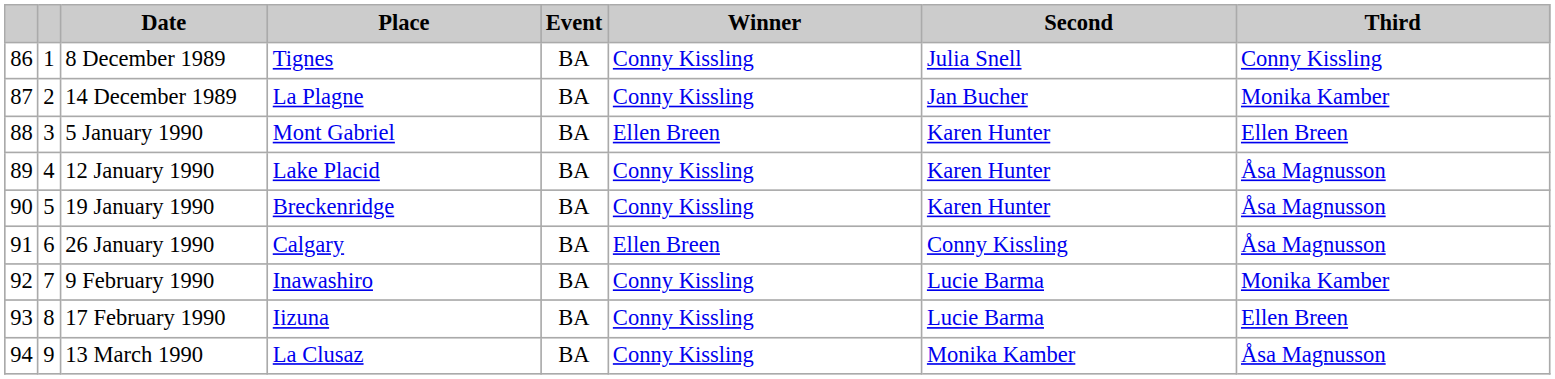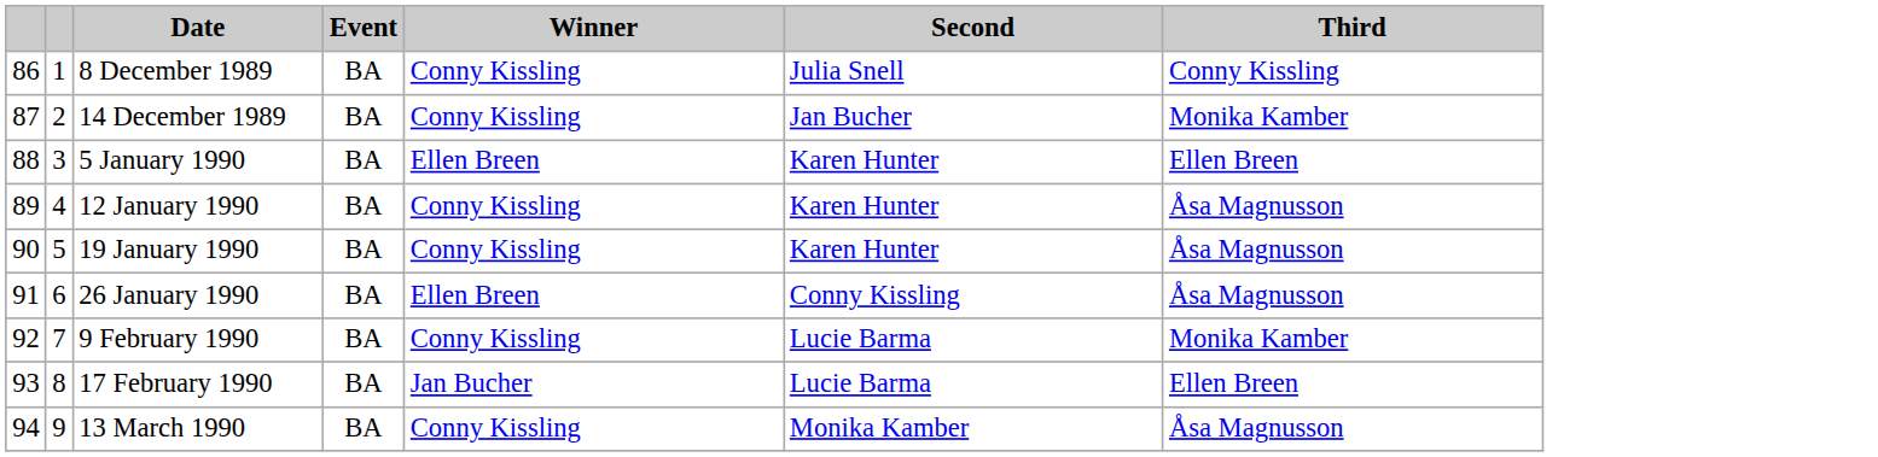- column: Place | Tignes | La Plagne | Mont Gabriel | Lake Placid | Breckenridge | Calgary | Inawashiro | Iizuna | La Clusaz
17 February 1990 | Winner: Conny Kissling -> Jan Bucher
